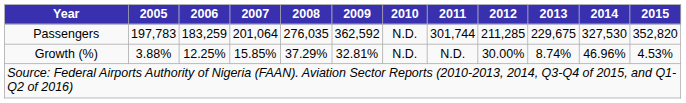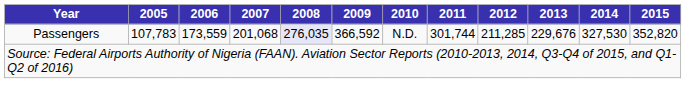Passengers | 2005: 197,783 -> 107,783
Passengers | 2006: 183,259 -> 173,559
Passengers | 2007: 201,064 -> 201,068
Passengers | 2008: no background -> lavender background
Passengers | 2009: 362,592 -> 366,592
Passengers | 2013: 229,675 -> 229,676
- row: Growth (%) | 3.88% | 12.25% | 15.85% | 37.29% | 32.81% | N.D. | N.D. | 30.00% | 8.74% | 46.96% | 4.53%
